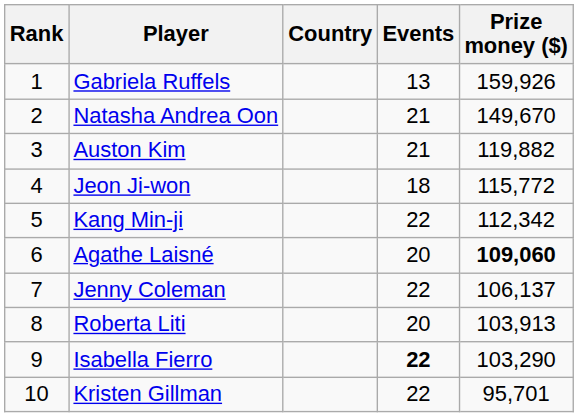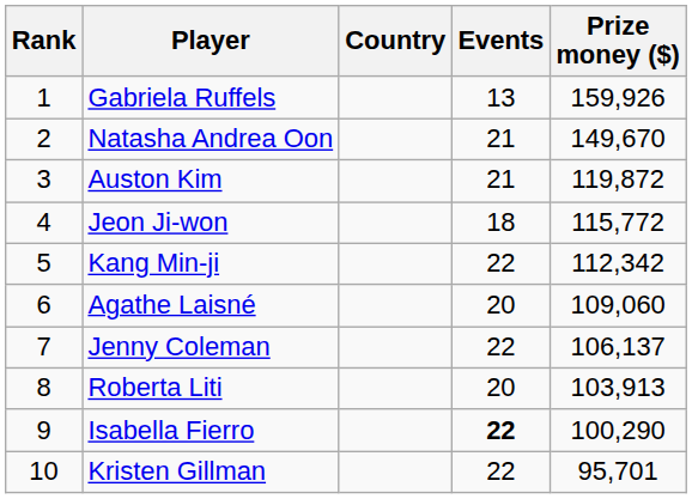Auston Kim | Prize money ($): 119,882 -> 119,872
Agathe Laisné | Prize money ($): bold -> normal
Isabella Fierro | Prize money ($): 103,290 -> 100,290
